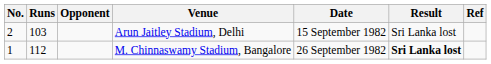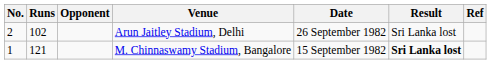Arun Jaitley Stadium, Delhi | Runs: 103 -> 102
Arun Jaitley Stadium, Delhi | Date: 15 September 1982 -> 26 September 1982
M. Chinnaswamy Stadium, Bangalore | Runs: 112 -> 121
M. Chinnaswamy Stadium, Bangalore | Date: 26 September 1982 -> 15 September 1982
